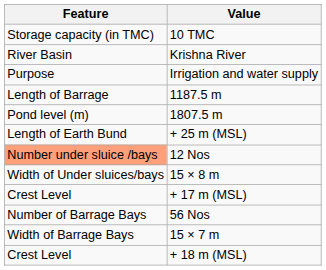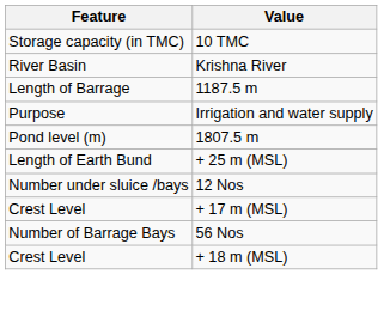rows swapped: Irrigation and water supply <-> 1187.5 m
12 Nos | Feature: lightsalmon background -> no background
- row: Width of Under sluices/bays | 15 × 8 m
- row: Width of Barrage Bays | 15 × 7 m
